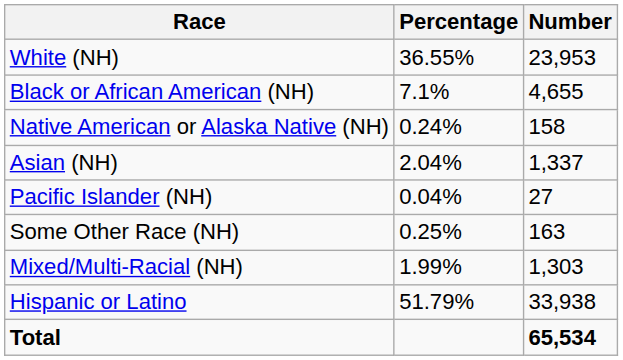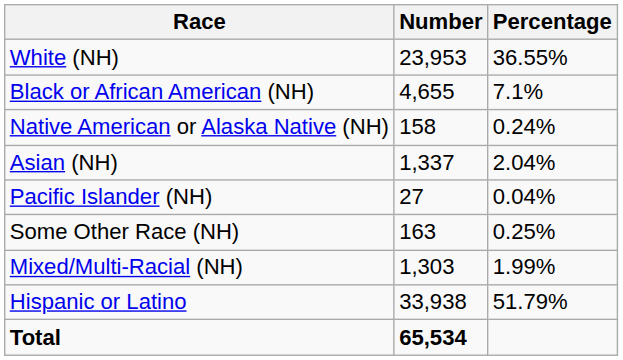columns swapped: Number <-> Percentage
